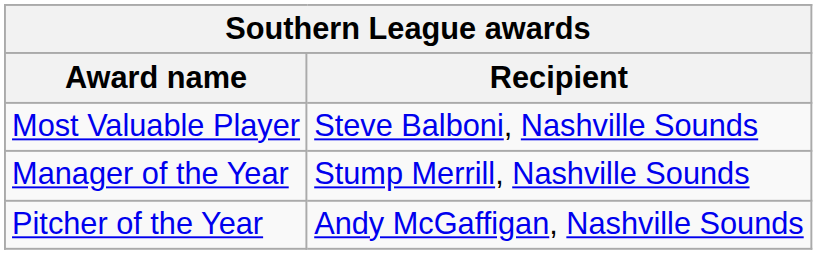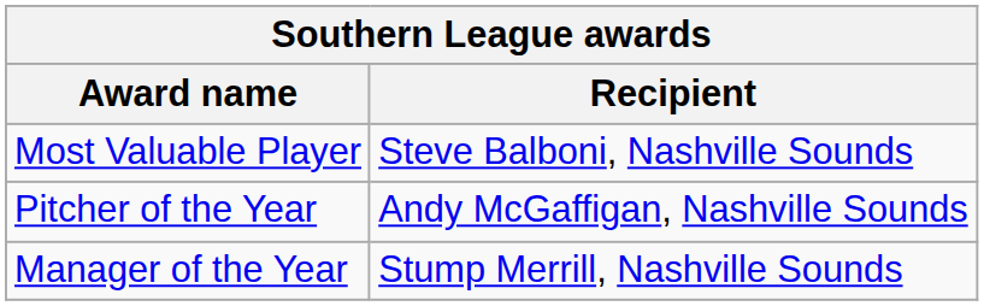rows swapped: Pitcher of the Year <-> Manager of the Year
